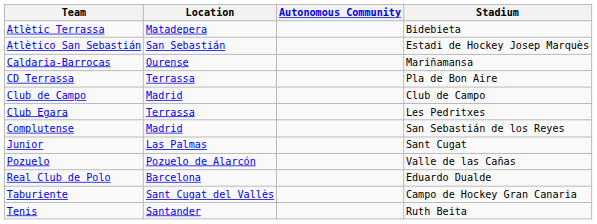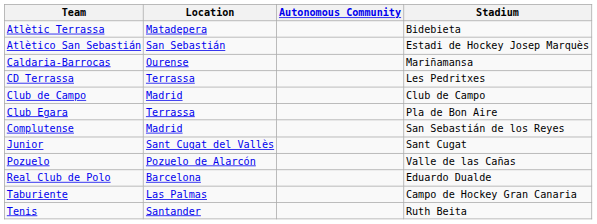CD Terrassa | Stadium: Pla de Bon Aire -> Les Pedritxes
Club Egara | Stadium: Les Pedritxes -> Pla de Bon Aire
Junior | Location: Las Palmas -> Sant Cugat del Vallès
Taburiente | Location: Sant Cugat del Vallès -> Las Palmas
